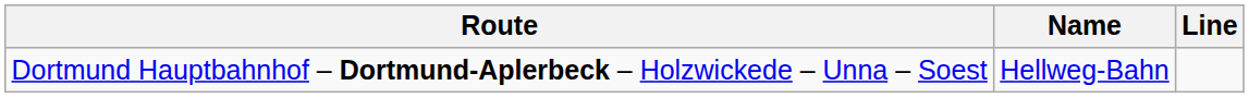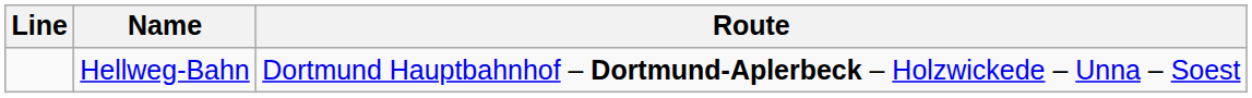columns swapped: Line <-> Route
